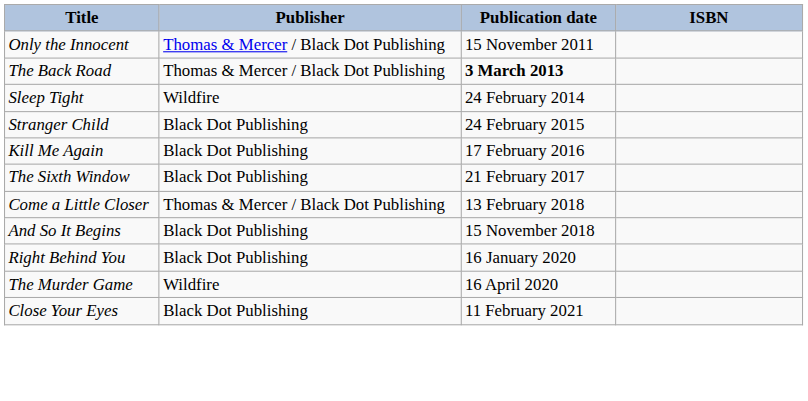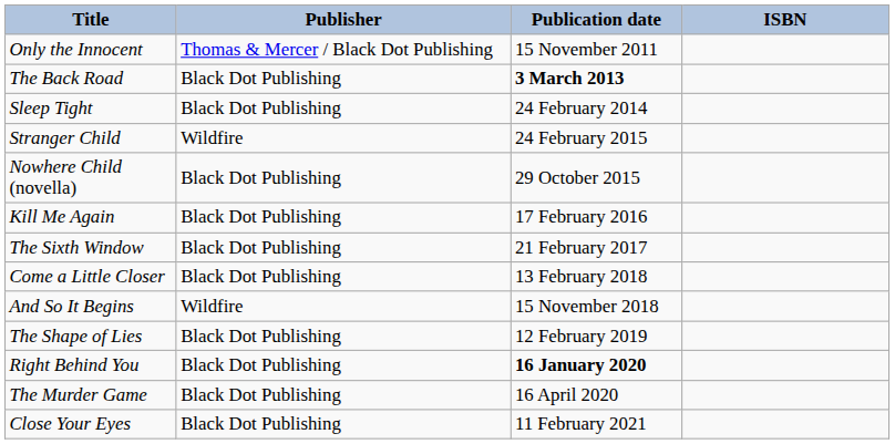The Back Road | Publisher: Thomas & Mercer / Black Dot Publishing -> Black Dot Publishing
Sleep Tight | Publisher: Wildfire -> Black Dot Publishing
Stranger Child | Publisher: Black Dot Publishing -> Wildfire
+ row: Nowhere Child (novella) | Black Dot Publishing | 29 October 2015
Come a Little Closer | Publisher: Thomas & Mercer / Black Dot Publishing -> Black Dot Publishing
And So It Begins | Publisher: Black Dot Publishing -> Wildfire
+ row: The Shape of Lies | Black Dot Publishing | 12 February 2019
Right Behind You | Publication date: normal -> bold
The Murder Game | Publisher: Wildfire -> Black Dot Publishing
